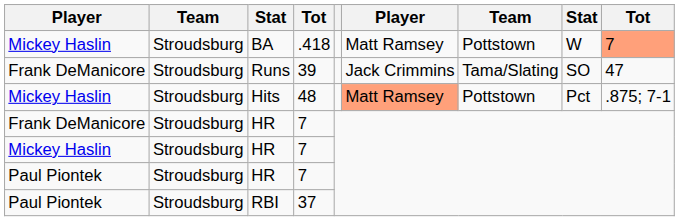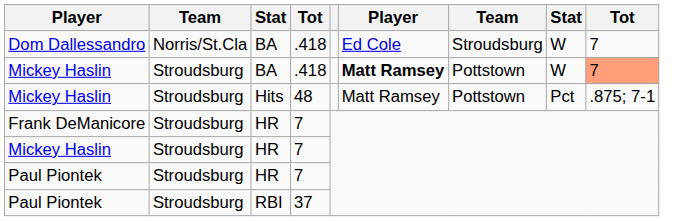+ row: Dom Dallessandro | Norris/St.Cla | BA | .418 | Ed Cole | Stroudsburg | W | 7
Mickey Haslin / BA | column 6: normal -> bold
- row: Frank DeManicore | Stroudsburg | Runs | 39 | Jack Crimmins | Tama/Slating | SO | 47
Hits | column 6: lightsalmon background -> no background
